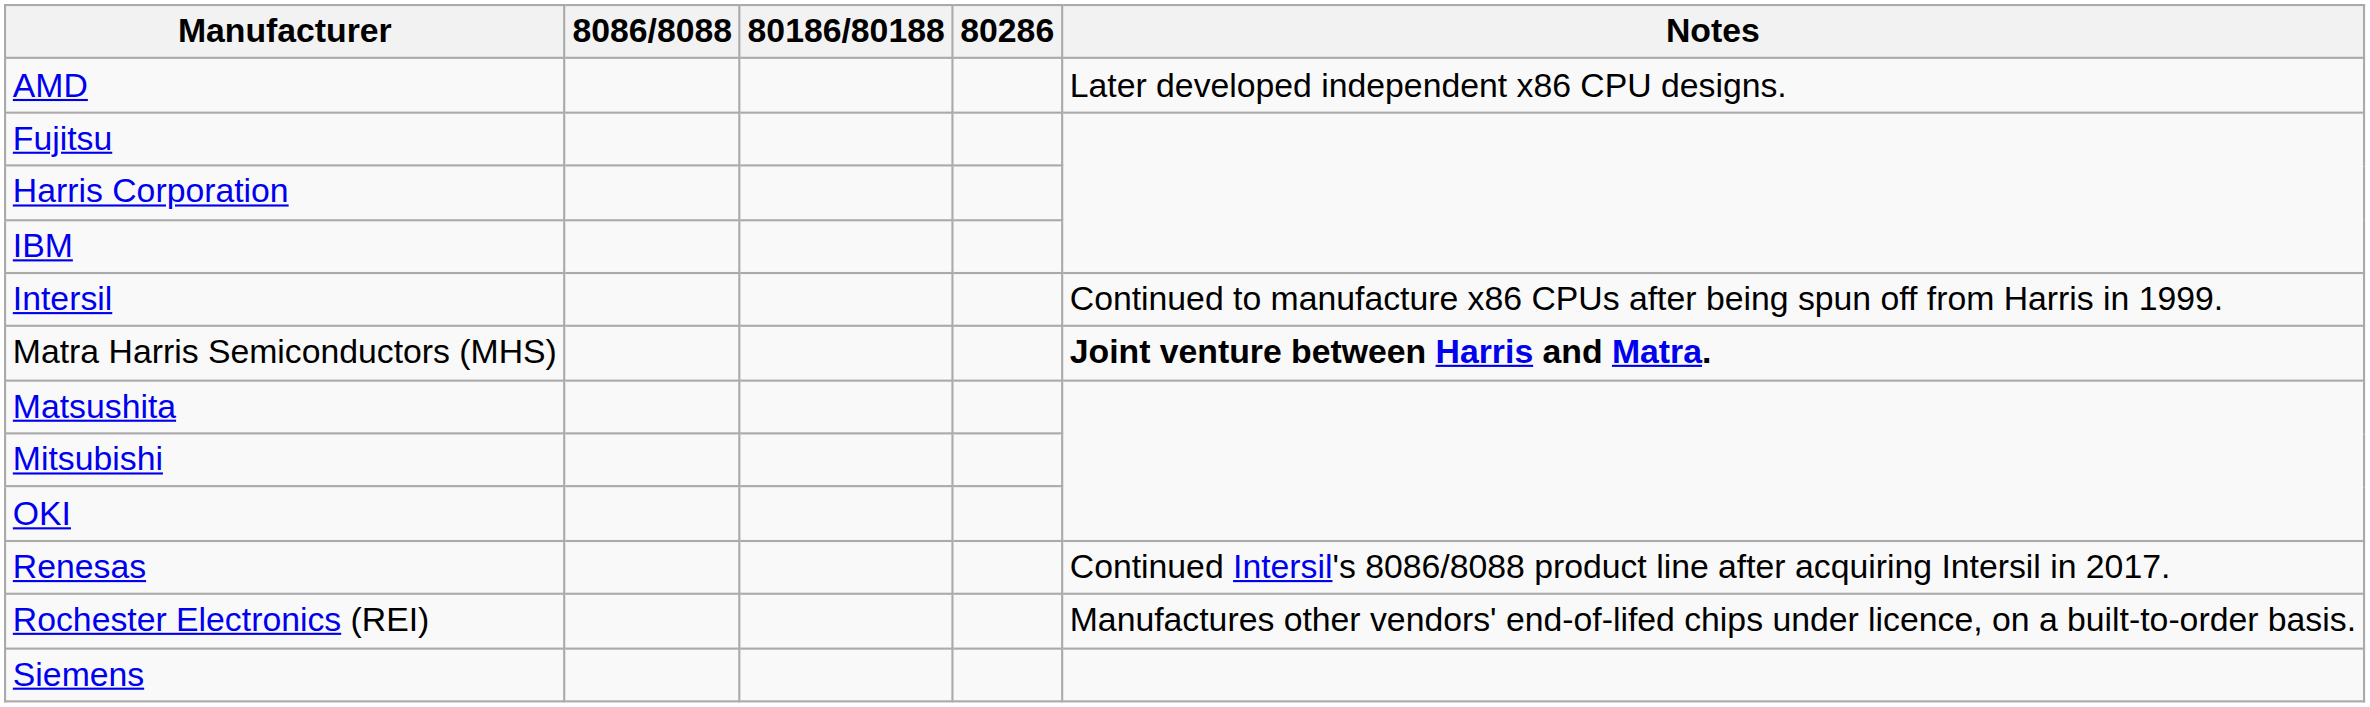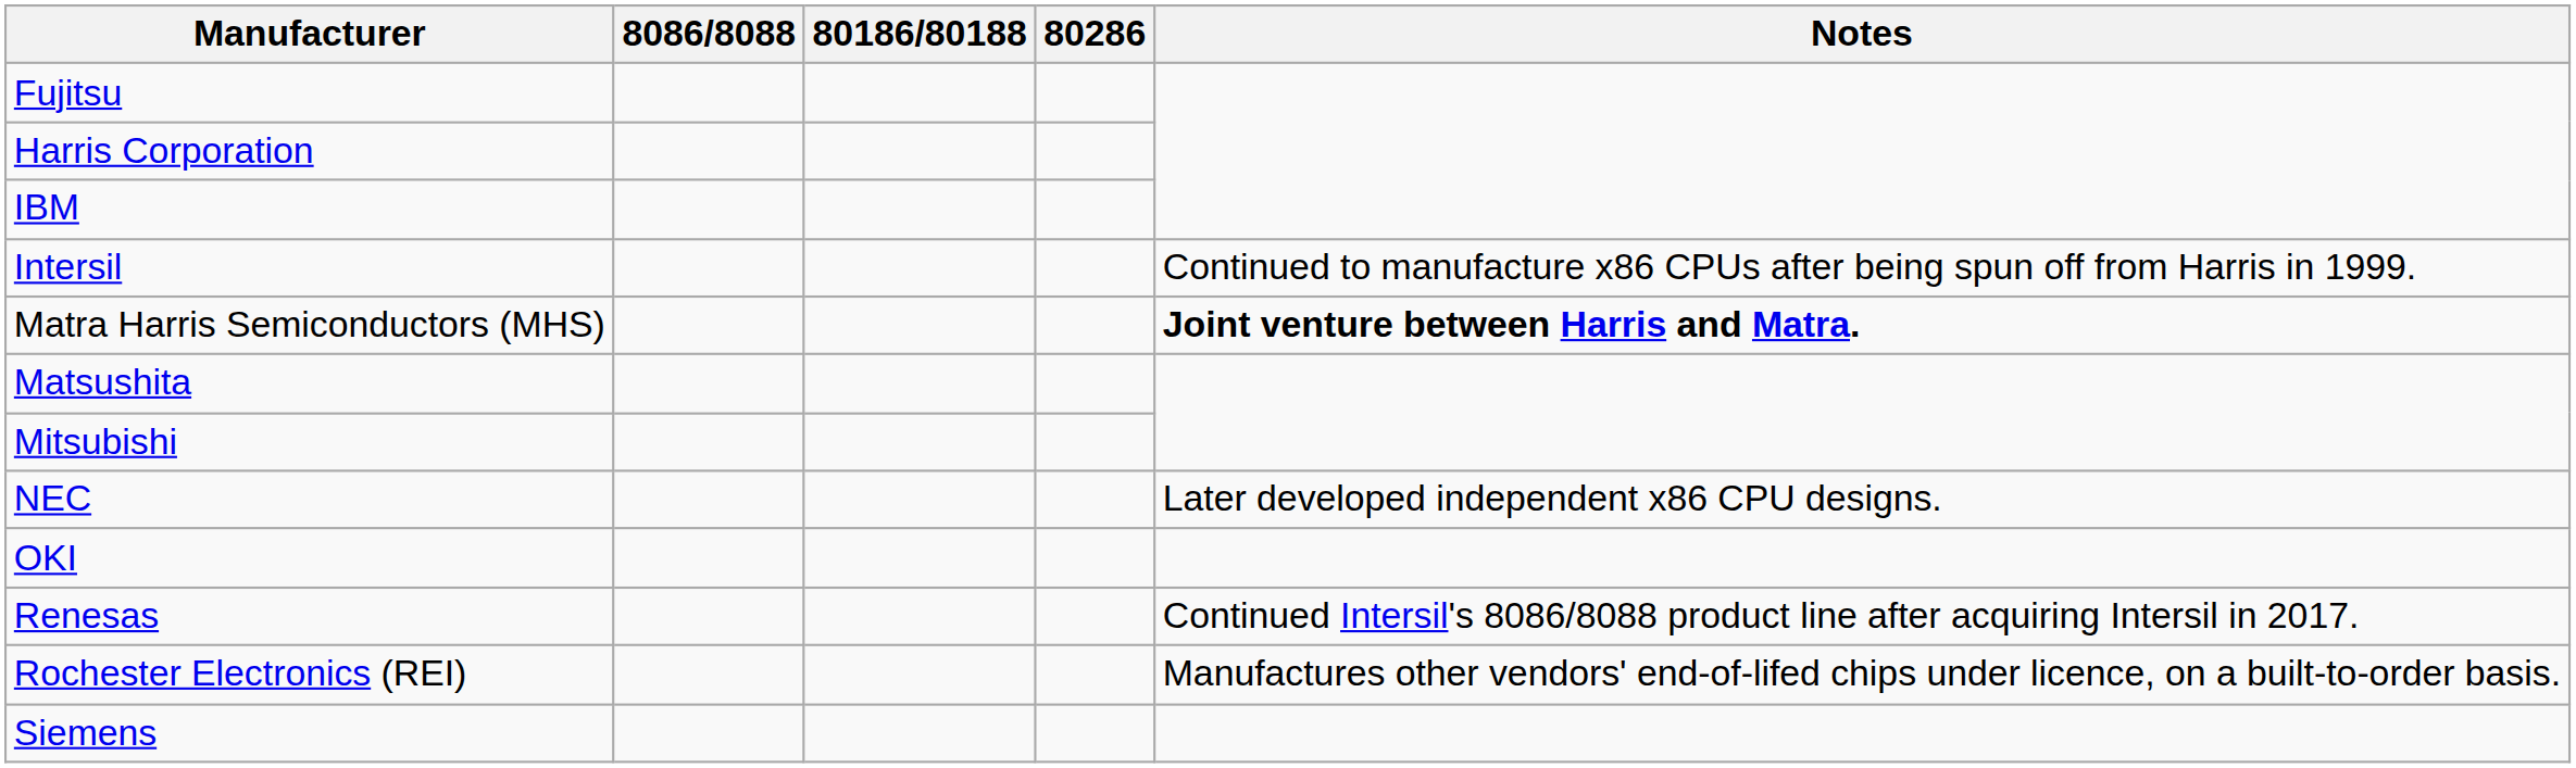- row: AMD | Later developed independent x86 CPU designs.
+ row: NEC | Later developed independent x86 CPU designs.
